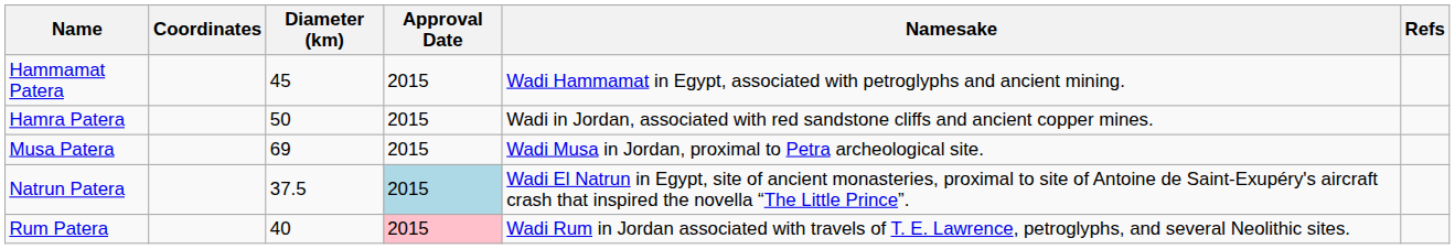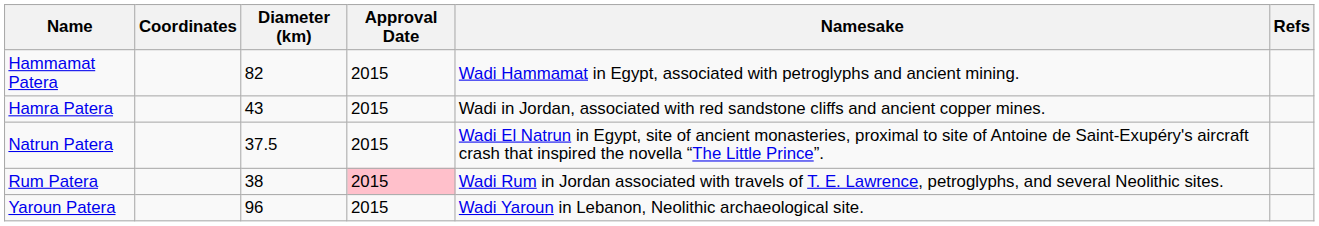Hammamat Patera | Diameter (km): 45 -> 82
Hamra Patera | Diameter (km): 50 -> 43
- row: Musa Patera | 69 | 2015 | Wadi Musa in Jordan, proximal to Petra archeological site.
Natrun Patera | Approval Date: lightblue background -> no background
Rum Patera | Diameter (km): 40 -> 38
+ row: Yaroun Patera | 96 | 2015 | Wadi Yaroun in Lebanon, Neolithic archaeological site.
